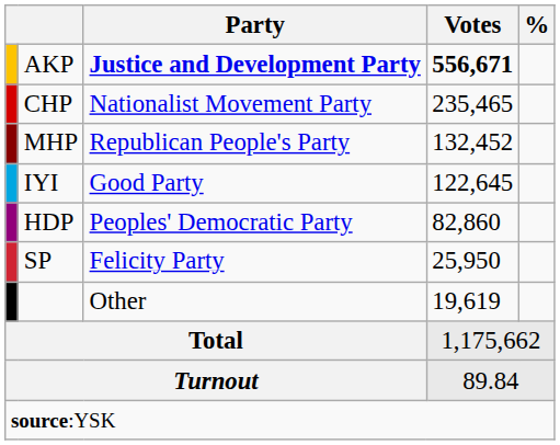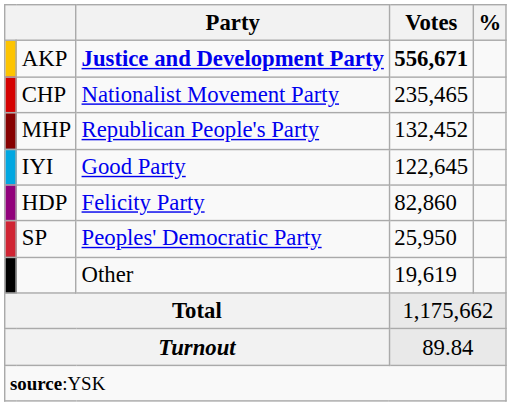HDP | Party: Peoples' Democratic Party -> Felicity Party
SP | Party: Felicity Party -> Peoples' Democratic Party
